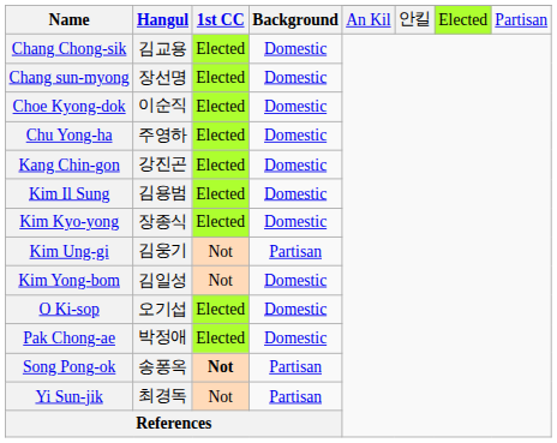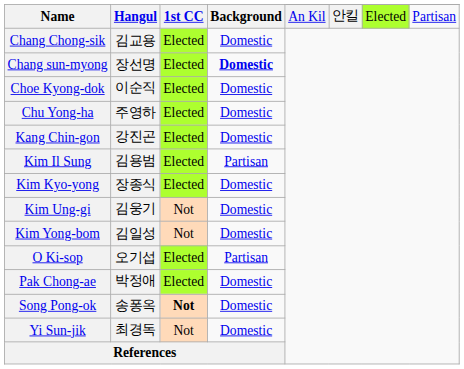Chang sun-myong | Background: normal -> bold
Kim Il Sung | Background: Domestic -> Partisan
Kim Ung-gi | Background: Partisan -> Domestic
O Ki-sop | Background: Domestic -> Partisan
Song Pong-ok | Background: Partisan -> Domestic
Yi Sun-jik | Background: Partisan -> Domestic
